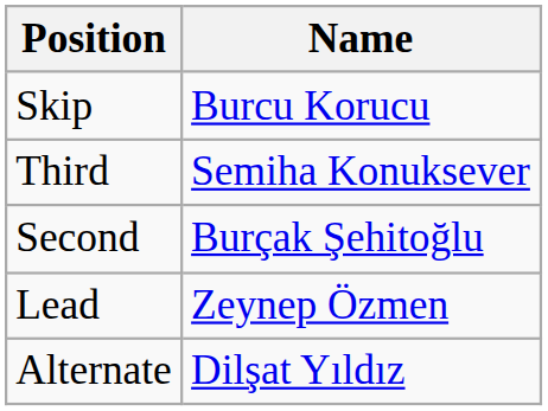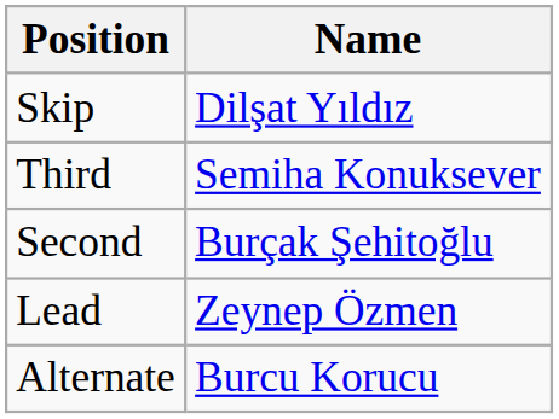Skip | Name: Burcu Korucu -> Dilşat Yıldız
Alternate | Name: Dilşat Yıldız -> Burcu Korucu
